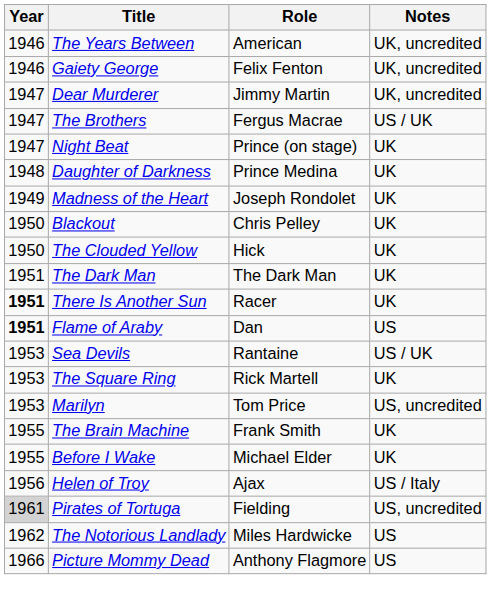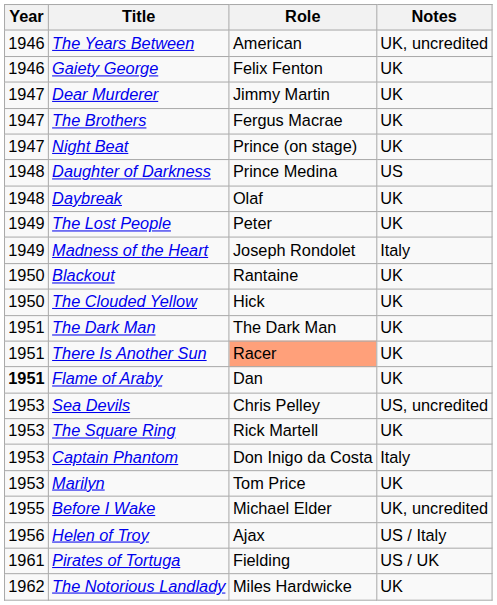Gaiety George | Notes: UK, uncredited -> UK
Dear Murderer | Notes: UK, uncredited -> UK
The Brothers | Notes: US / UK -> UK
Daughter of Darkness | Notes: UK -> US
+ row: 1948 | Daybreak | Olaf | UK
+ row: 1949 | The Lost People | Peter | UK
Madness of the Heart | Notes: UK -> Italy
Blackout | Role: Chris Pelley -> Rantaine
There Is Another Sun | Year: bold -> normal
There Is Another Sun | Role: no background -> lightsalmon background
Flame of Araby | Notes: US -> UK
Sea Devils | Role: Rantaine -> Chris Pelley
Sea Devils | Notes: US / UK -> US, uncredited
+ row: 1953 | Captain Phantom | Don Inigo da Costa | Italy
Marilyn | Notes: US, uncredited -> UK
- row: 1955 | The Brain Machine | Frank Smith | UK
Before I Wake | Notes: UK -> UK, uncredited
Pirates of Tortuga | Year: lightgrey background -> no background
Pirates of Tortuga | Notes: US, uncredited -> US / UK
The Notorious Landlady | Notes: US -> UK
- row: 1966 | Picture Mommy Dead | Anthony Flagmore | US
